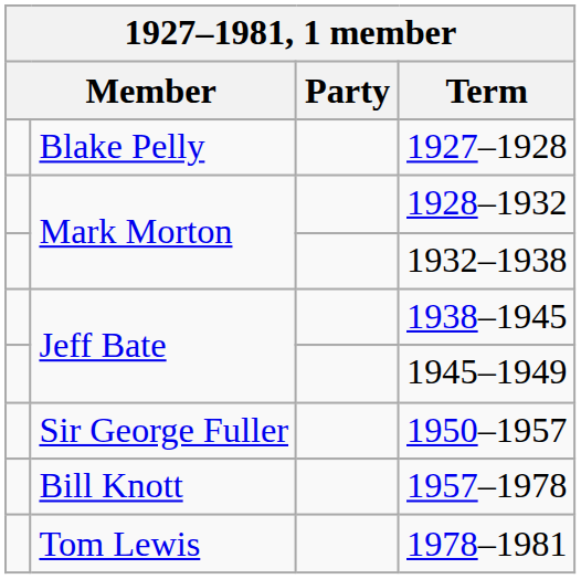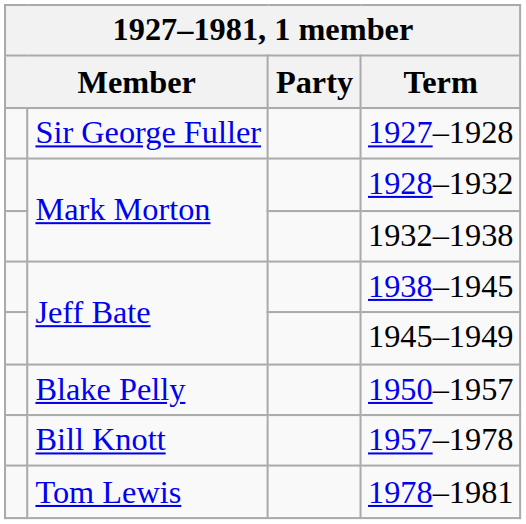1927–1928 | column 2: Blake Pelly -> Sir George Fuller
1950–1957 | column 2: Sir George Fuller -> Blake Pelly
